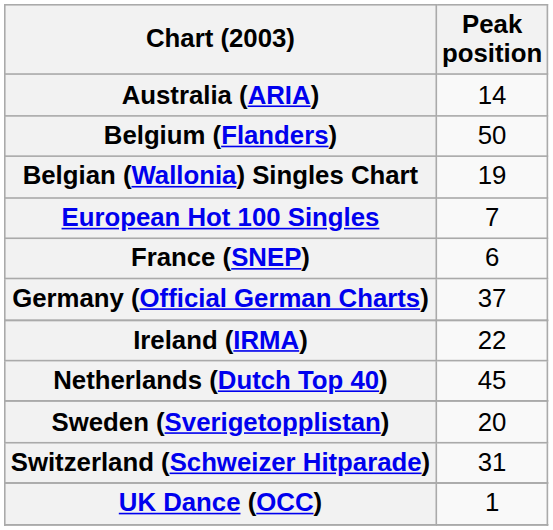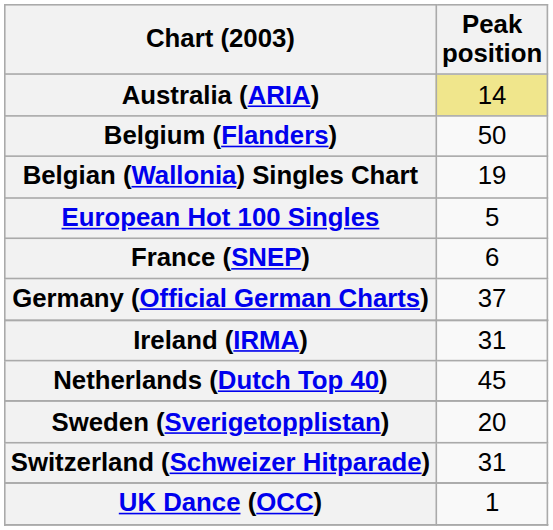Australia (ARIA) | Peak position: no background -> khaki background
European Hot 100 Singles | Peak position: 7 -> 5
Ireland (IRMA) | Peak position: 22 -> 31
